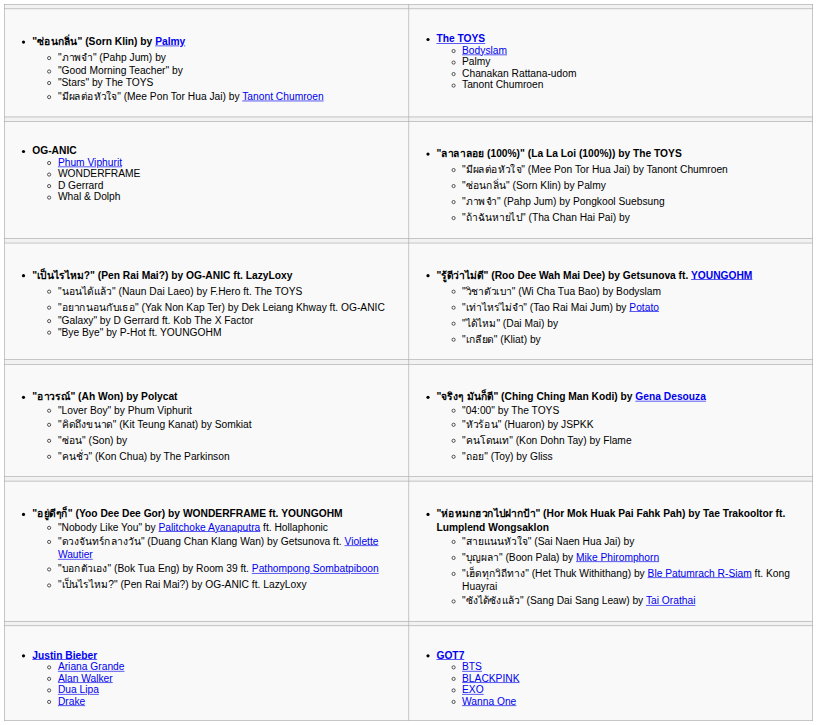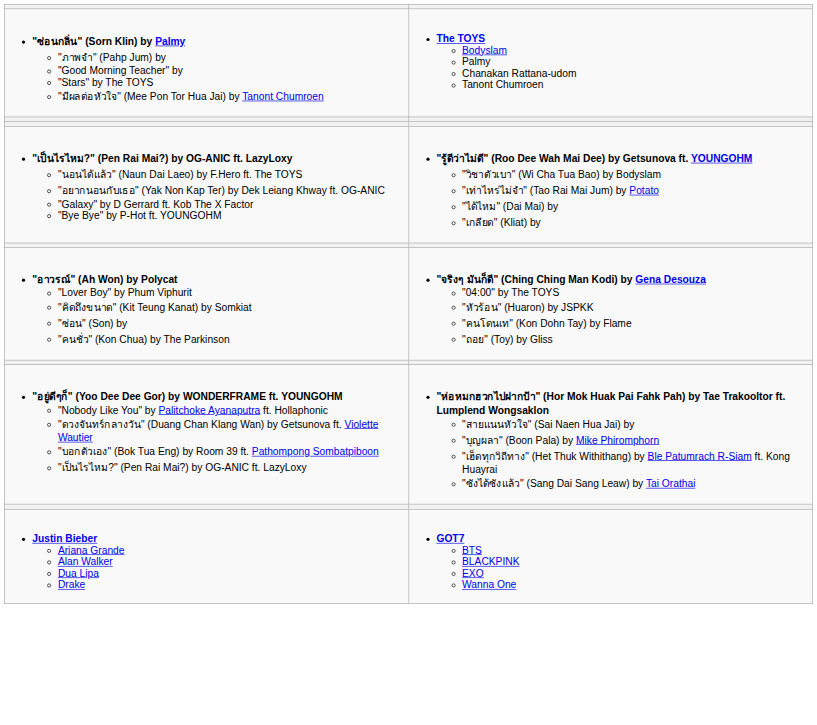- row: OG-ANIC Phum Viphurit WONDERFRAME D Gerrard Whal & Dolph | "ลาลาลอย (100%)" (La La Loi (100%)) by The TOYS "มีผลต่อหัวใจ" (Mee Pon Tor Hua Jai) by Tanont Chumroen "ซ่อนกลิ่น" (Sorn Klin) by Palmy "ภาพจำ" (Pahp Jum) by Pongkool Suebsung "ถ้าฉันหายไป" (Tha Chan Hai Pai) by
